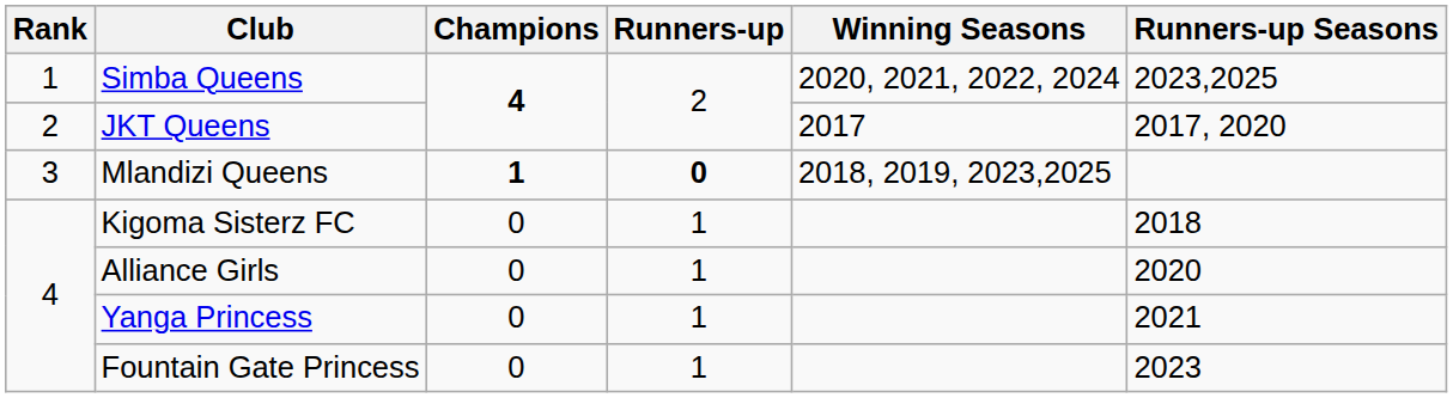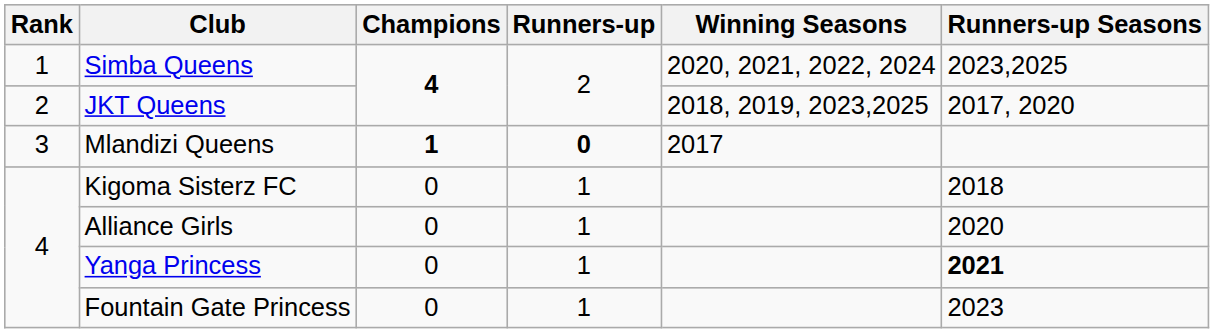JKT Queens | Winning Seasons: 2017 -> 2018, 2019, 2023,2025
Mlandizi Queens | Winning Seasons: 2018, 2019, 2023,2025 -> 2017
Yanga Princess | Runners-up Seasons: normal -> bold
